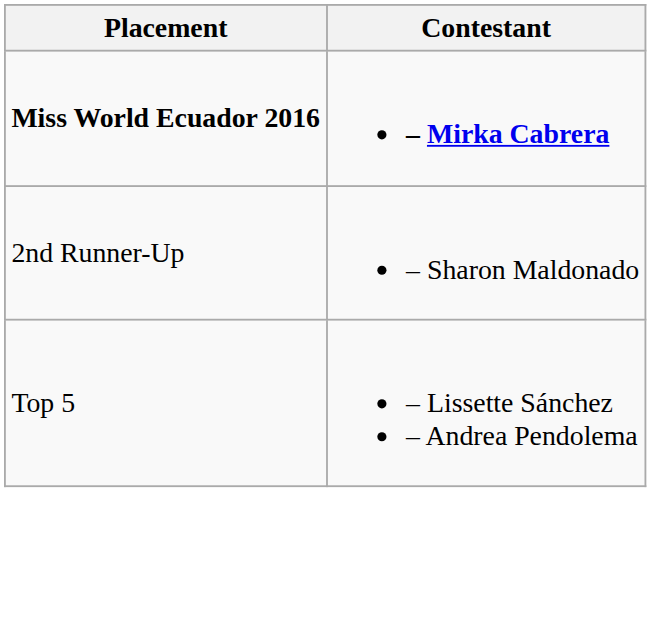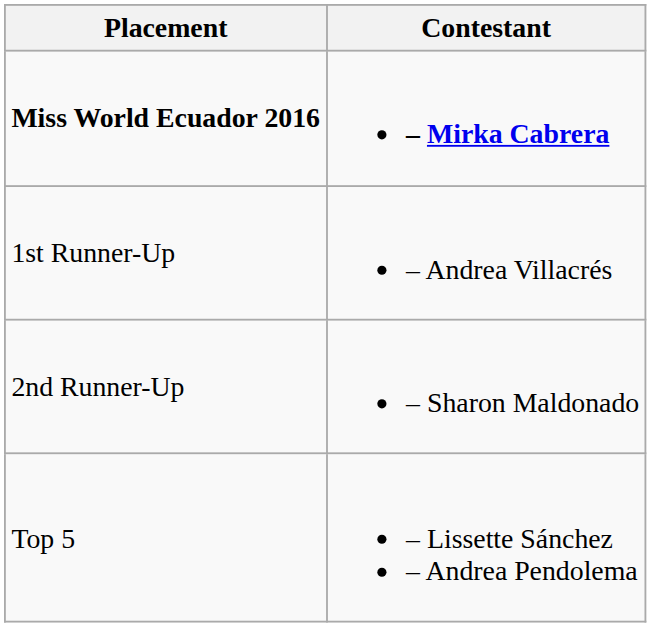+ row: 1st Runner-Up | – Andrea Villacrés
